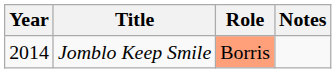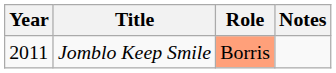Jomblo Keep Smile | Year: 2014 -> 2011
